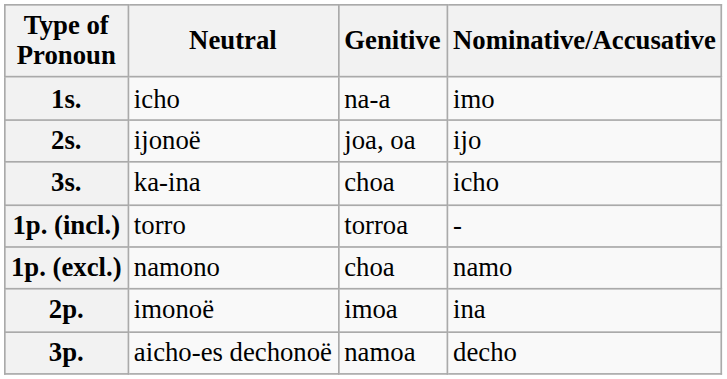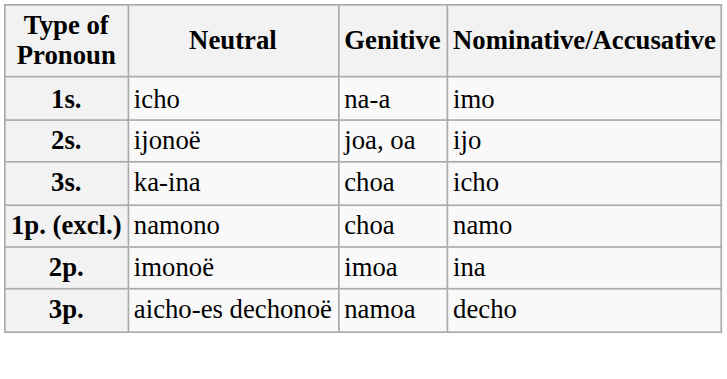- row: 1p. (incl.) | torro | torroa | -
